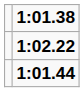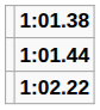rows swapped: 1:01.44 <-> 1:02.22
